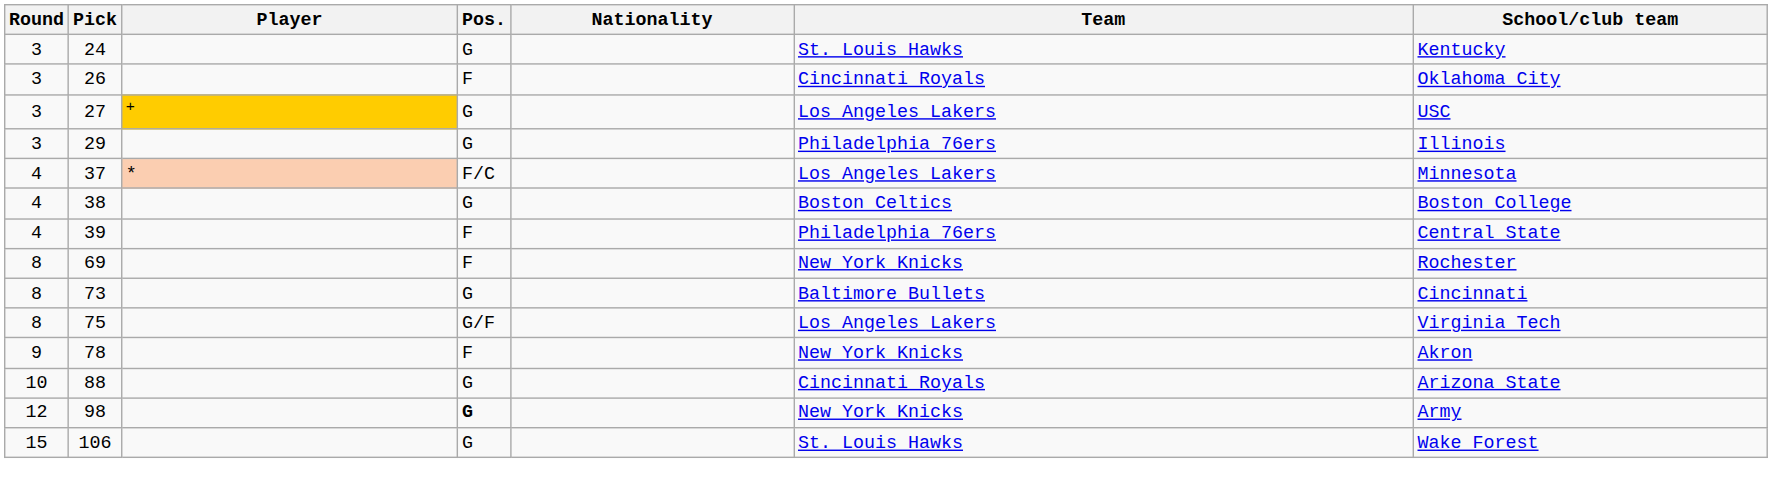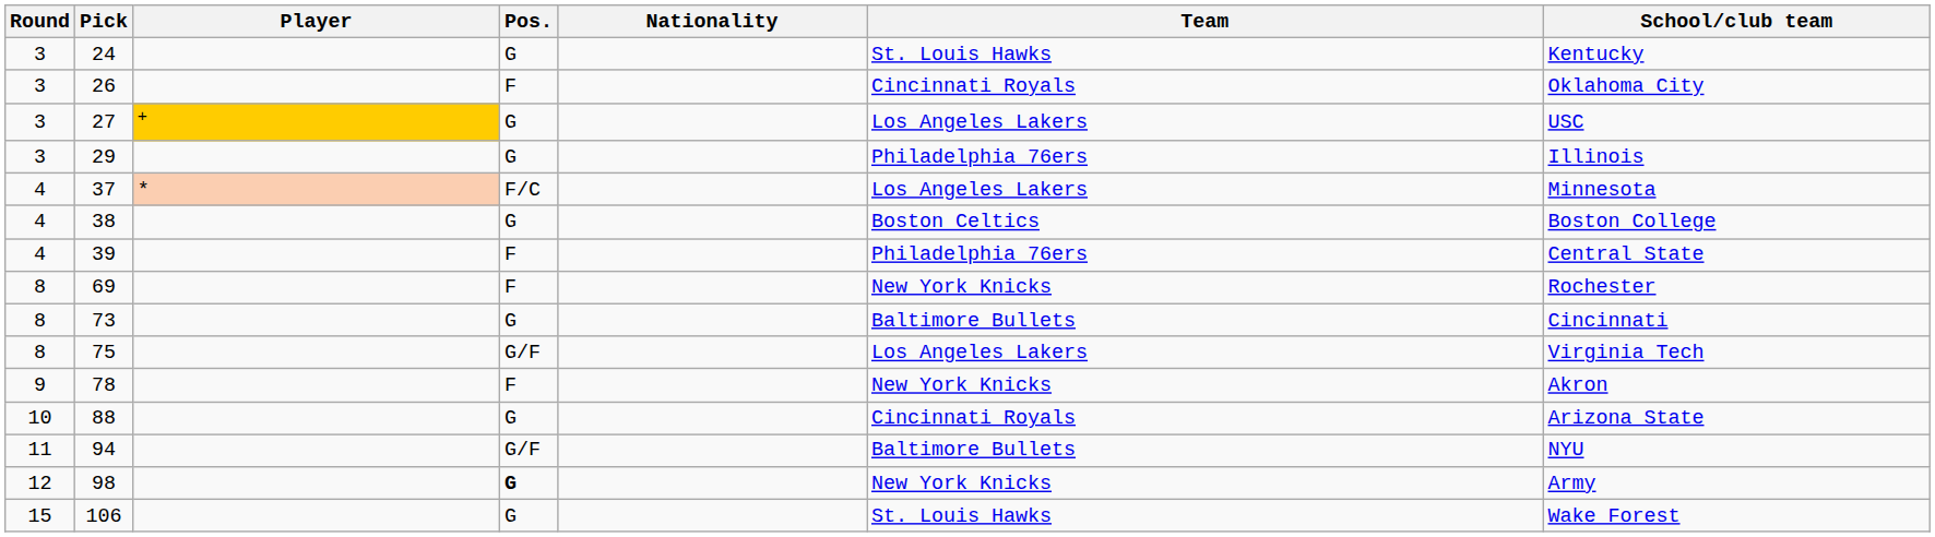+ row: 11 | 94 | G/F | Baltimore Bullets | NYU
